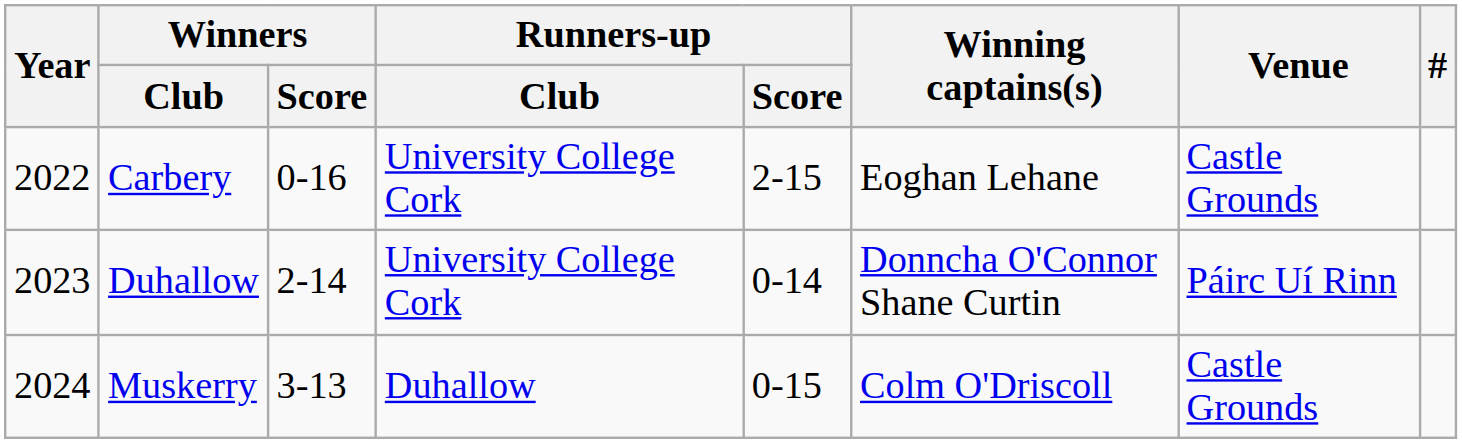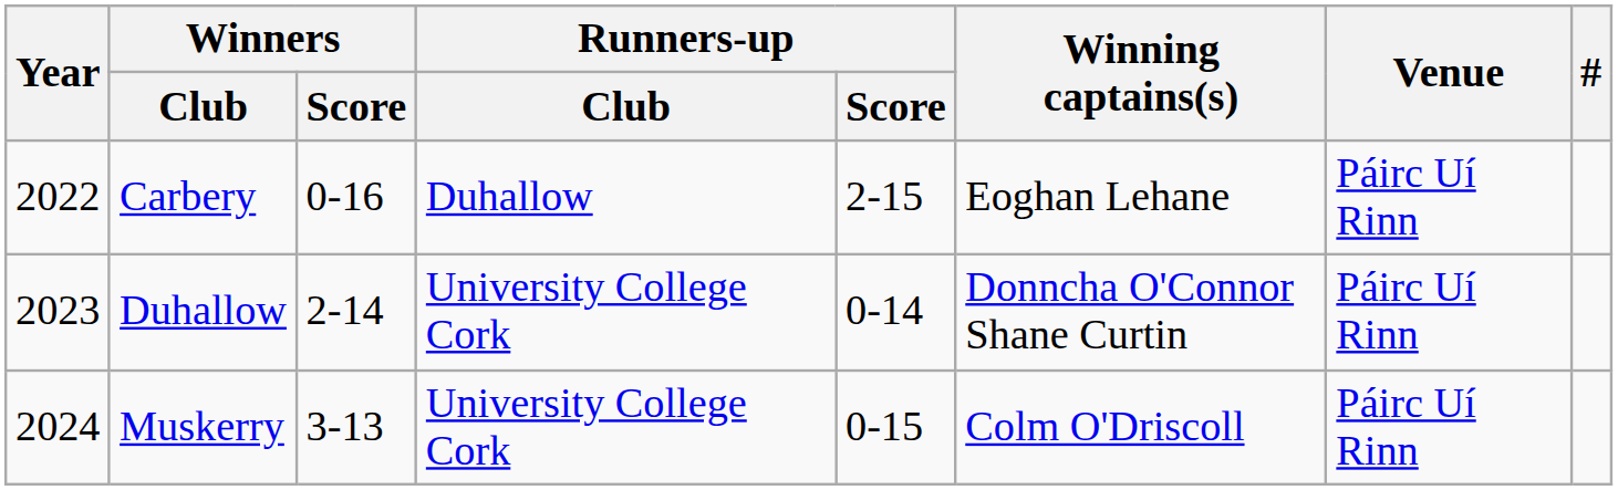Carbery | Runners-up / Club: University College Cork -> Duhallow
Carbery | Venue: Castle Grounds -> Páirc Uí Rinn
Muskerry | Runners-up / Club: Duhallow -> University College Cork
Muskerry | Venue: Castle Grounds -> Páirc Uí Rinn
